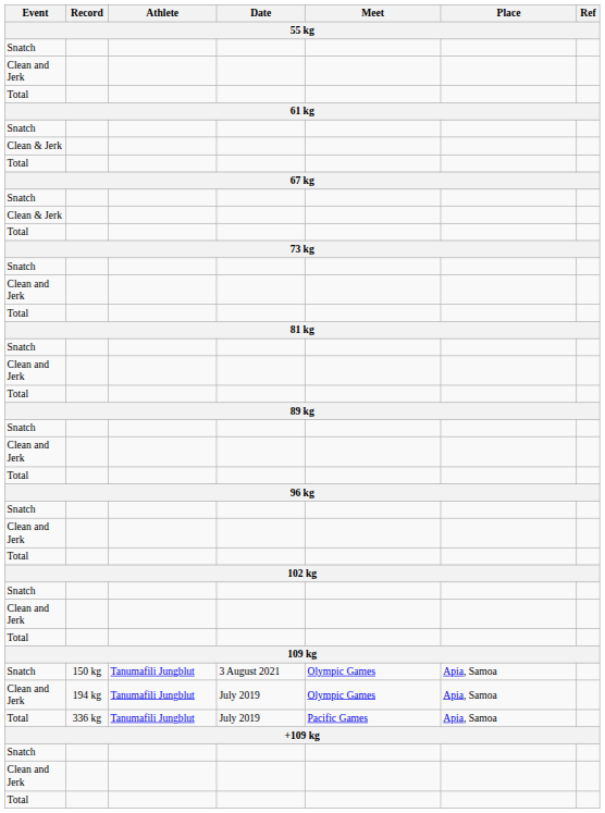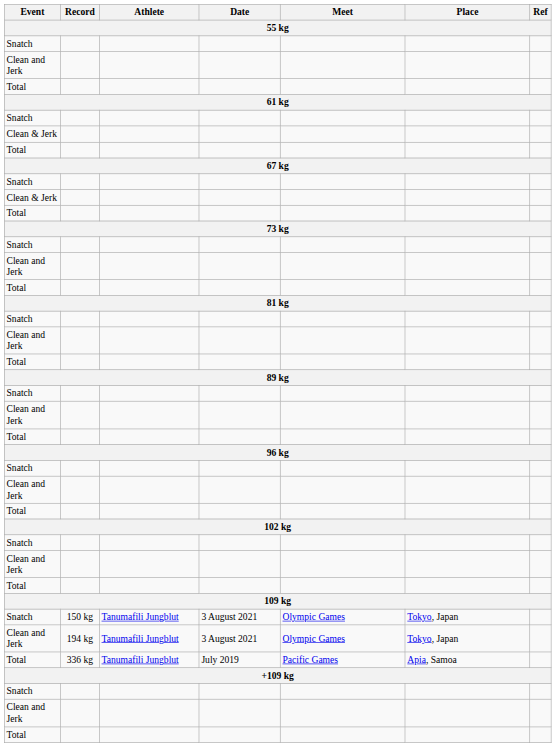Snatch / 150 kg | Place: Apia, Samoa -> Tokyo, Japan
Clean and Jerk / 194 kg | Date: July 2019 -> 3 August 2021
Clean and Jerk / 194 kg | Place: Apia, Samoa -> Tokyo, Japan
